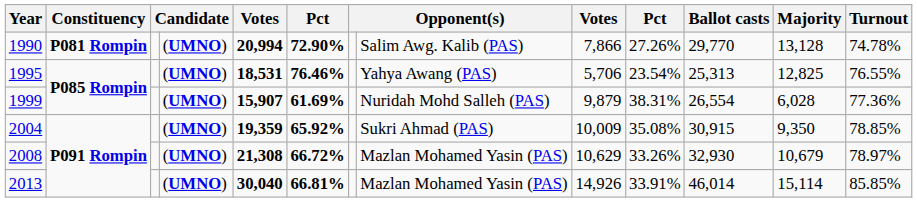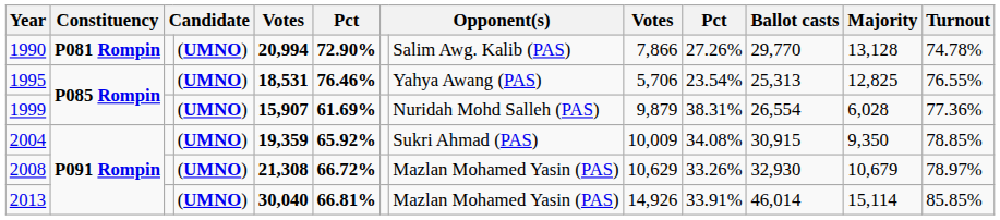2004 | column 10: 35.08% -> 34.08%
